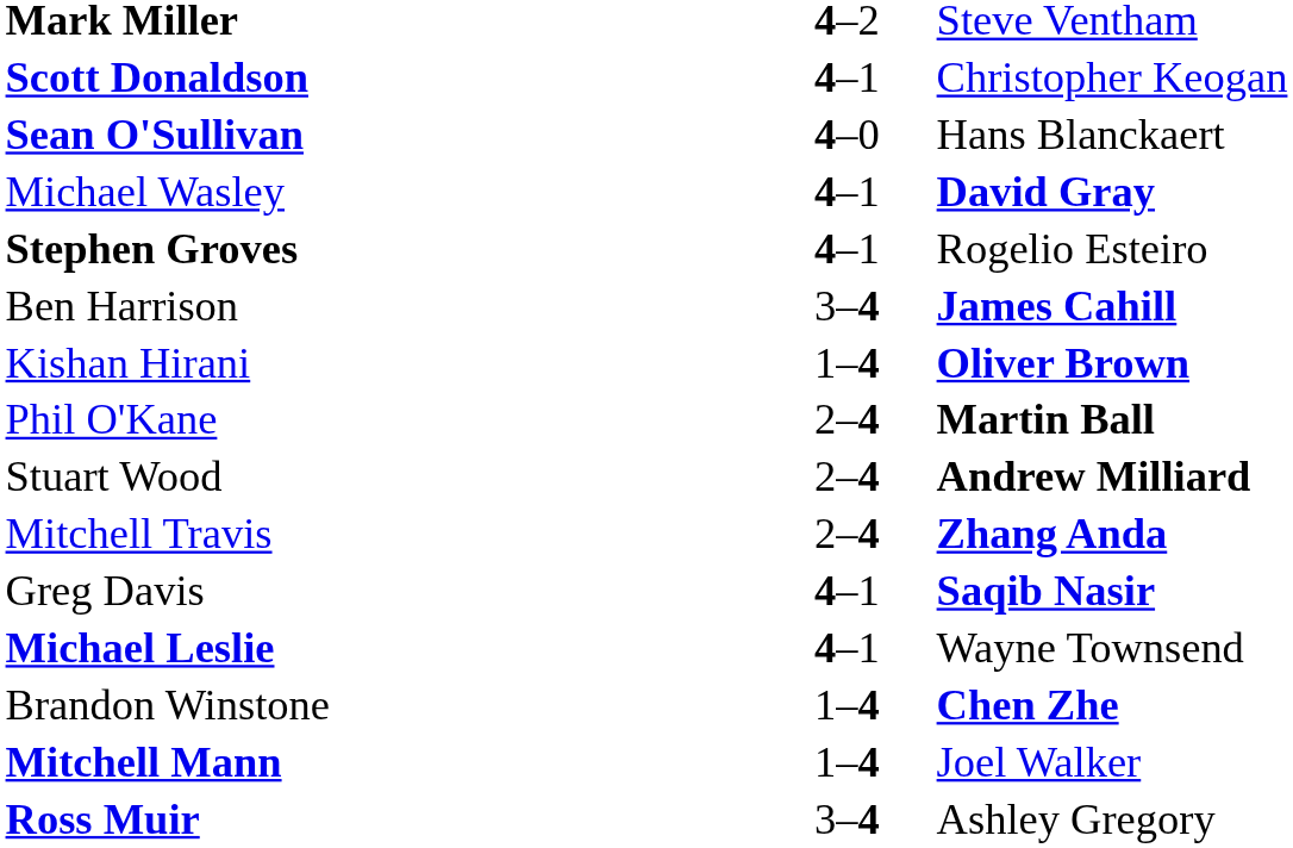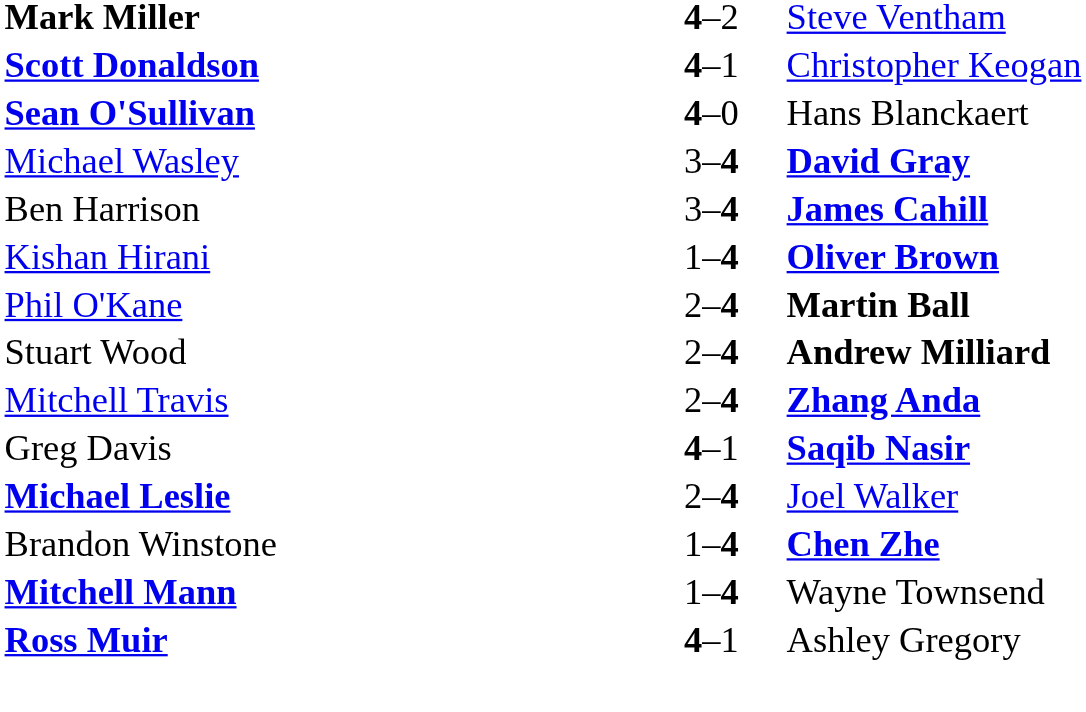Michael Wasley | column 2: 4–1 -> 3–4
- row: Stephen Groves | 4–1 | Rogelio Esteiro
Michael Leslie | column 2: 4–1 -> 2–4
Michael Leslie | column 3: Wayne Townsend -> Joel Walker
Mitchell Mann | column 3: Joel Walker -> Wayne Townsend
Ross Muir | column 2: 3–4 -> 4–1
